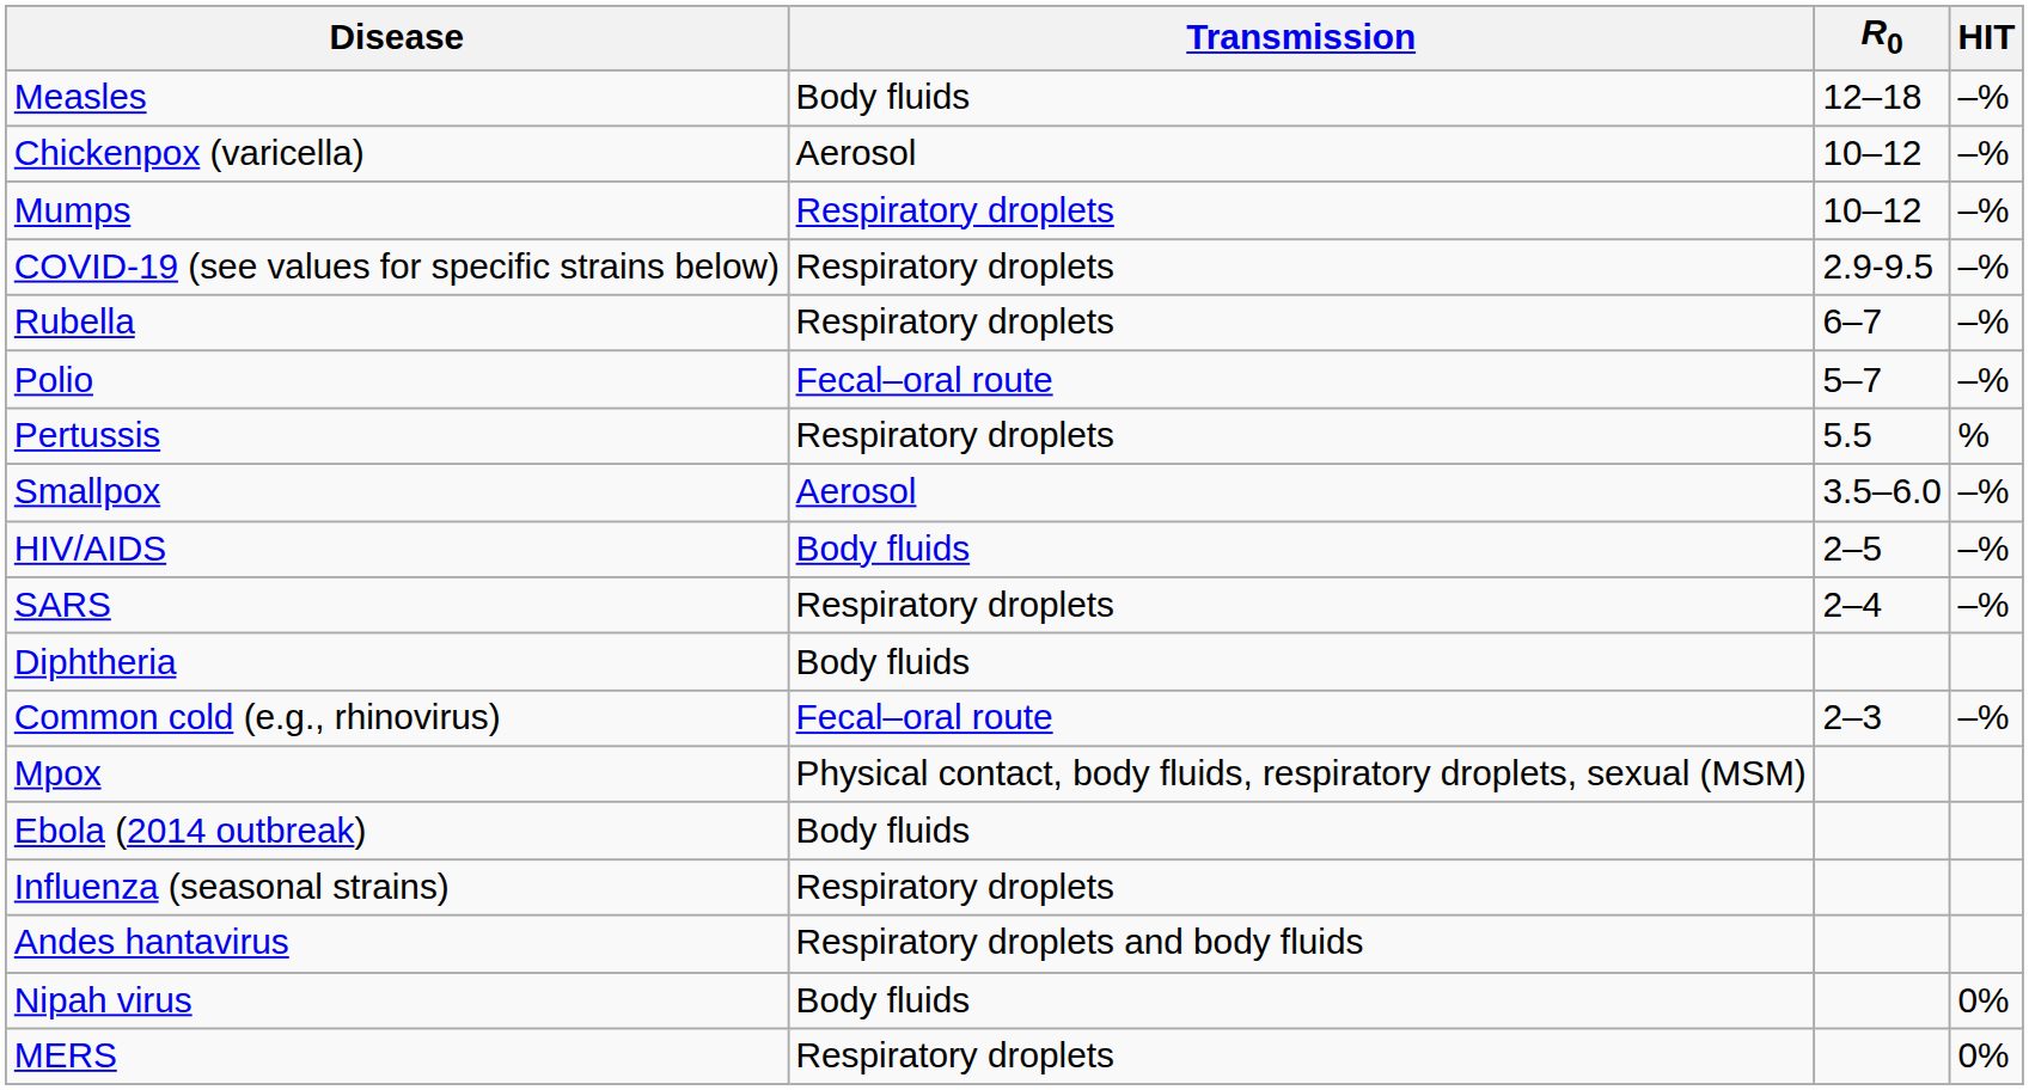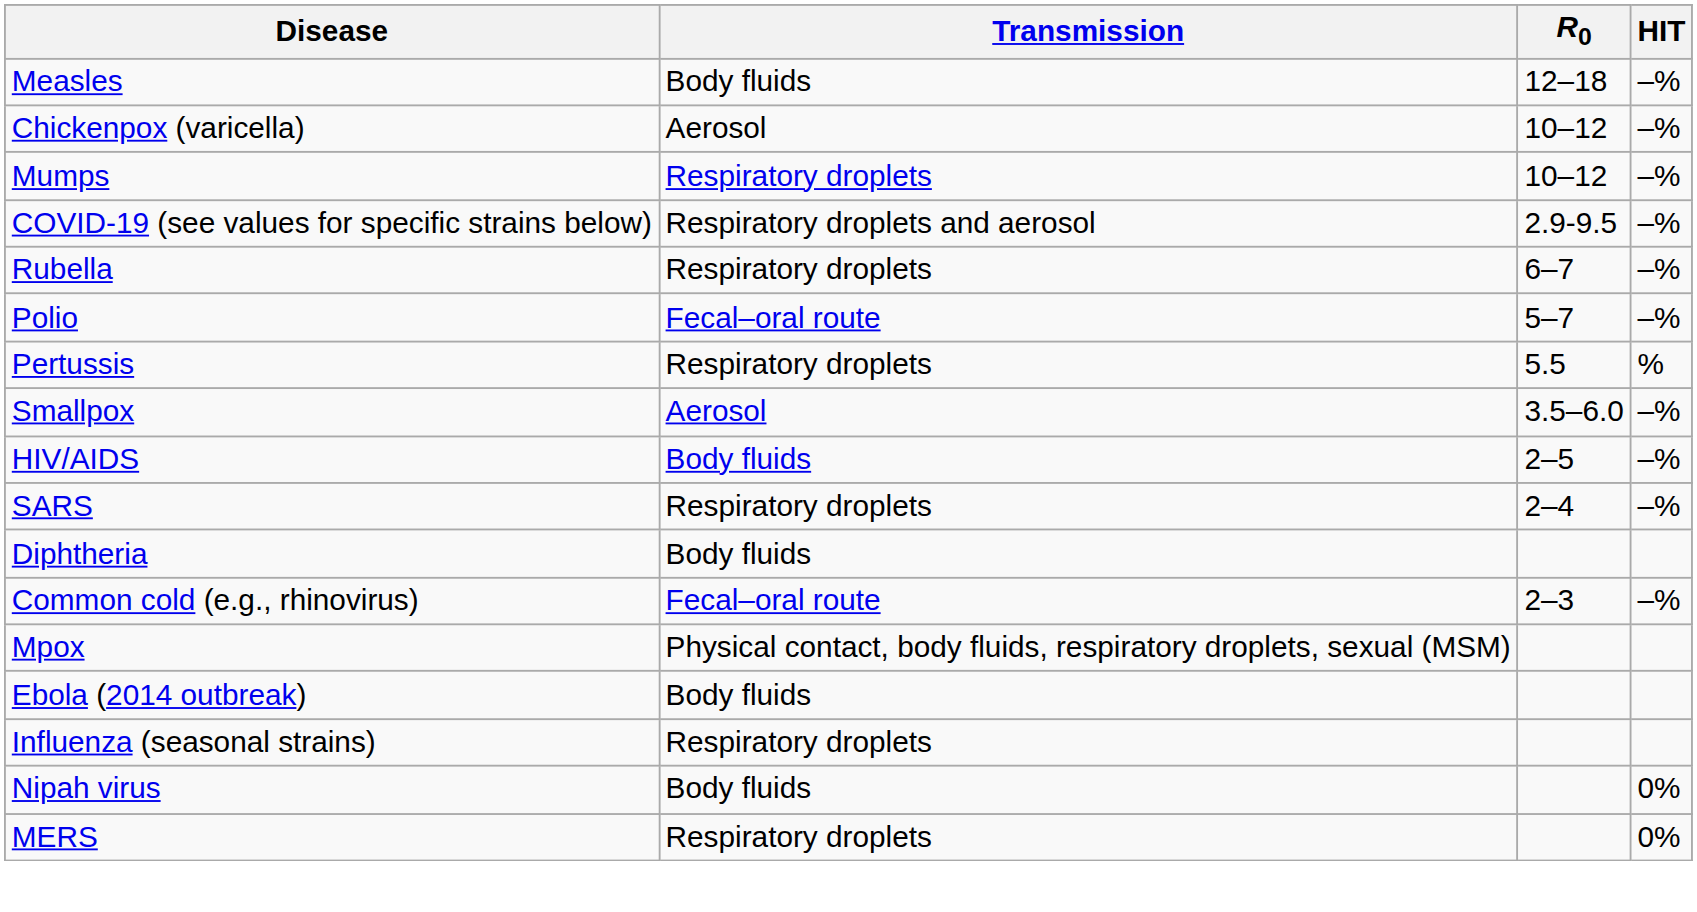COVID-19 (see values for specific strains below) | Transmission: Respiratory droplets -> Respiratory droplets and aerosol
- row: Andes hantavirus | Respiratory droplets and body fluids
